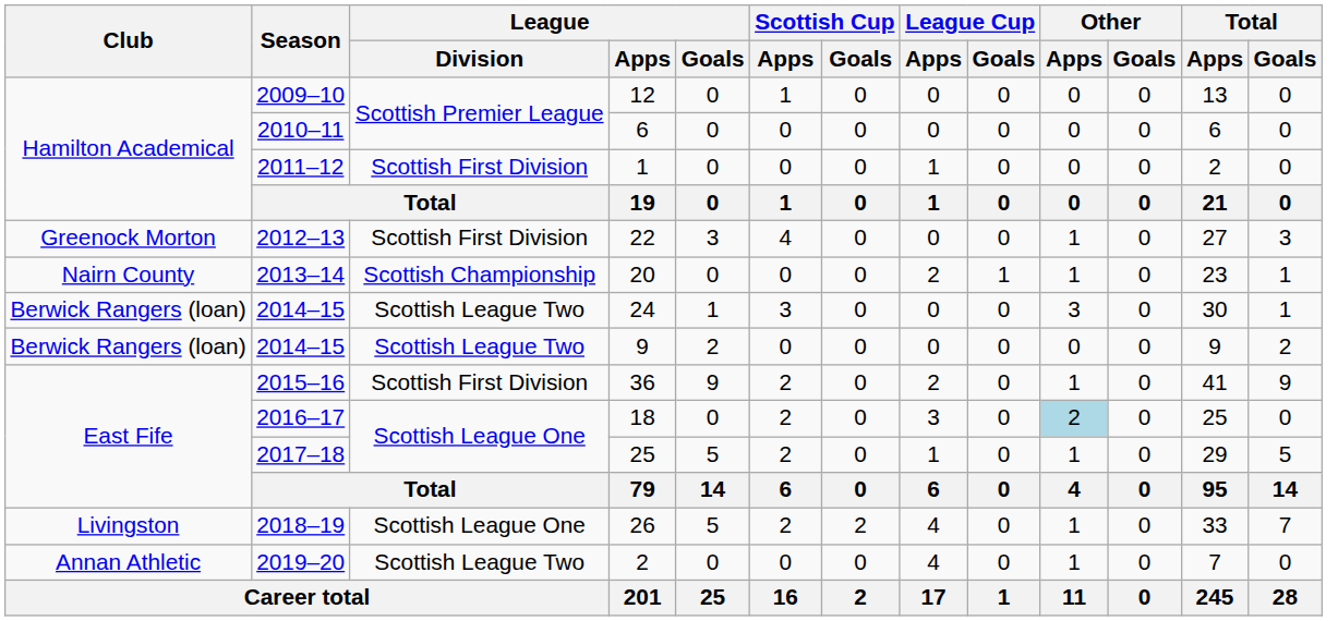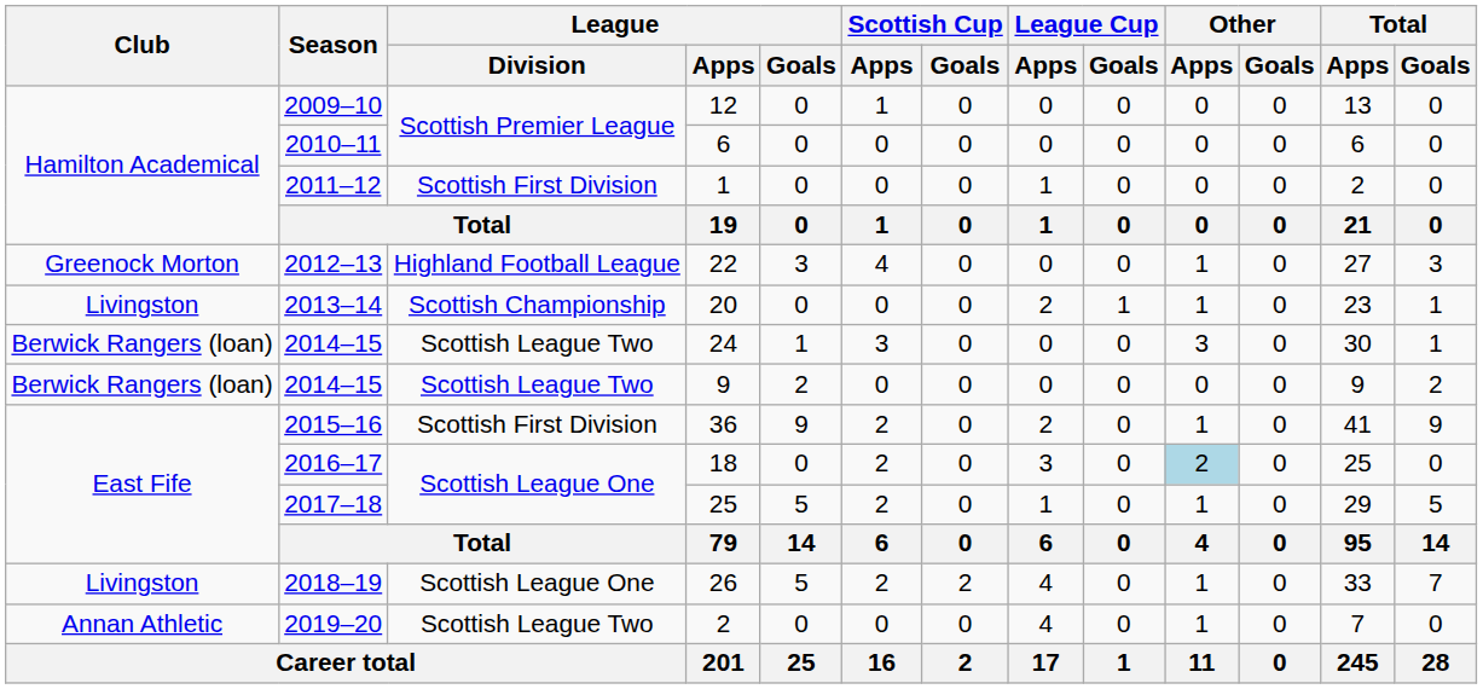22 | League / Division: Scottish First Division -> Highland Football League
20 | Club: Nairn County -> Livingston
